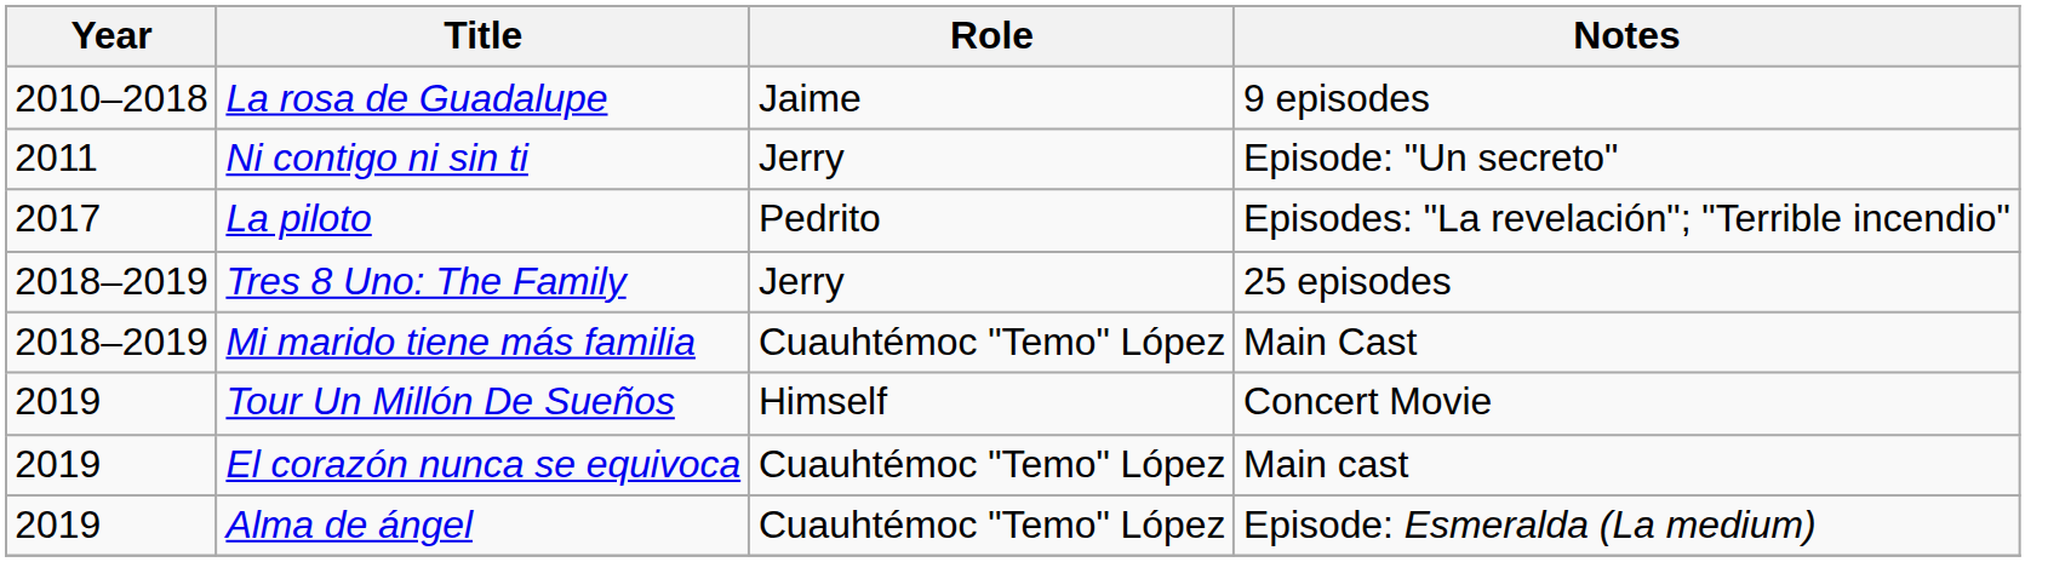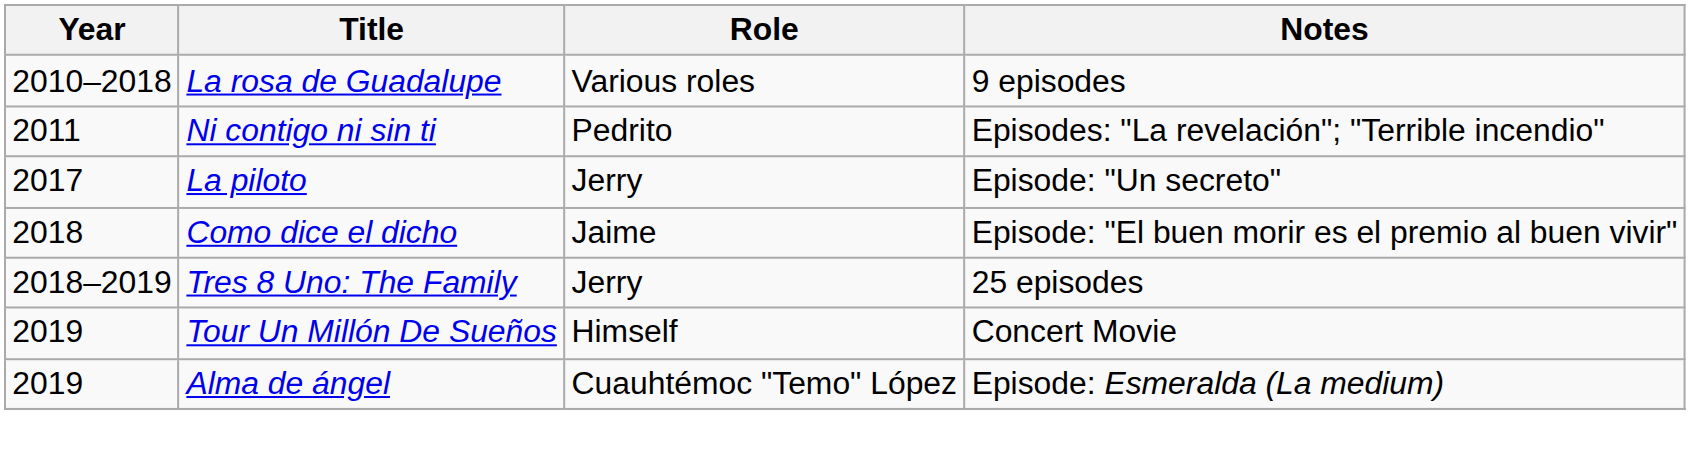La rosa de Guadalupe | Role: Jaime -> Various roles
Ni contigo ni sin ti | Role: Jerry -> Pedrito
Ni contigo ni sin ti | Notes: Episode: "Un secreto" -> Episodes: "La revelación"; "Terrible incendio"
La piloto | Role: Pedrito -> Jerry
La piloto | Notes: Episodes: "La revelación"; "Terrible incendio" -> Episode: "Un secreto"
+ row: 2018 | Como dice el dicho | Jaime | Episode: "El buen morir es el premio al buen vivir"
- row: 2018–2019 | Mi marido tiene más familia | Cuauhtémoc "Temo" López | Main Cast
- row: 2019 | El corazón nunca se equivoca | Cuauhtémoc "Temo" López | Main cast
